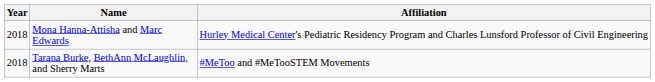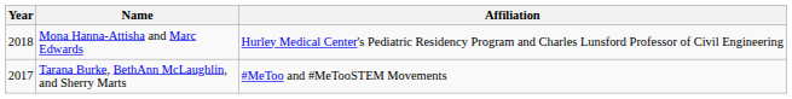Tarana Burke, BethAnn McLaughlin, and Sherry Marts | Year: 2018 -> 2017
